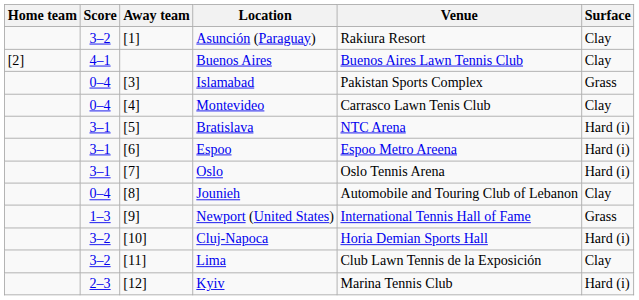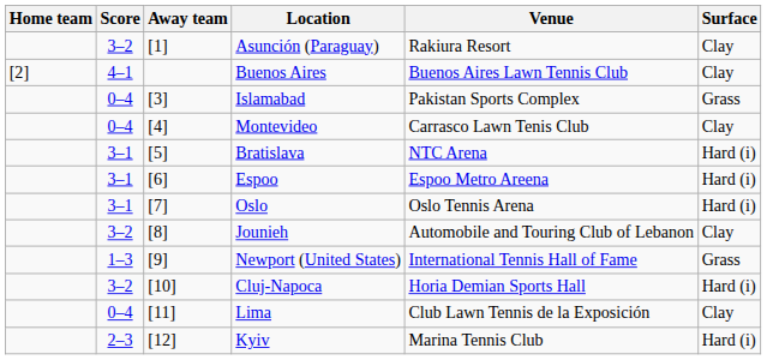Jounieh | Score: 0–4 -> 3–2
Lima | Score: 3–2 -> 0–4
